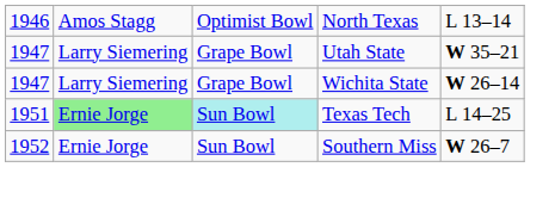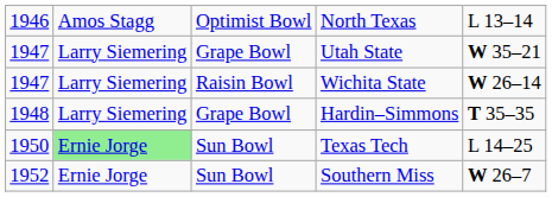Wichita State | column 3: Grape Bowl -> Raisin Bowl
+ row: 1948 | Larry Siemering | Grape Bowl | Hardin–Simmons | T 35–35
Texas Tech | column 1: 1951 -> 1950
Texas Tech | column 3: paleturquoise background -> no background
